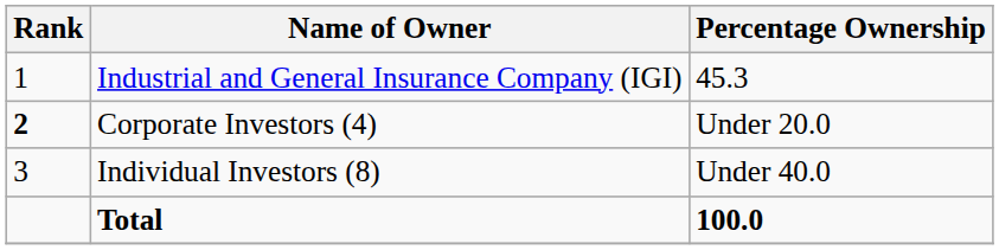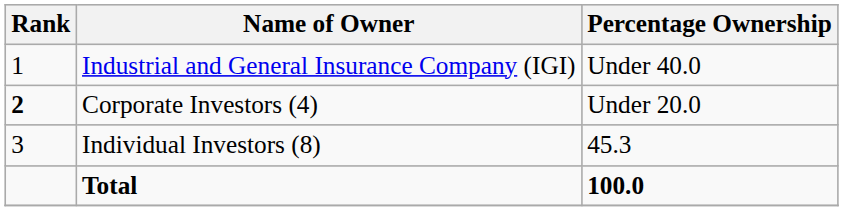Industrial and General Insurance Company (IGI) | Percentage Ownership: 45.3 -> Under 40.0
Individual Investors (8) | Percentage Ownership: Under 40.0 -> 45.3
